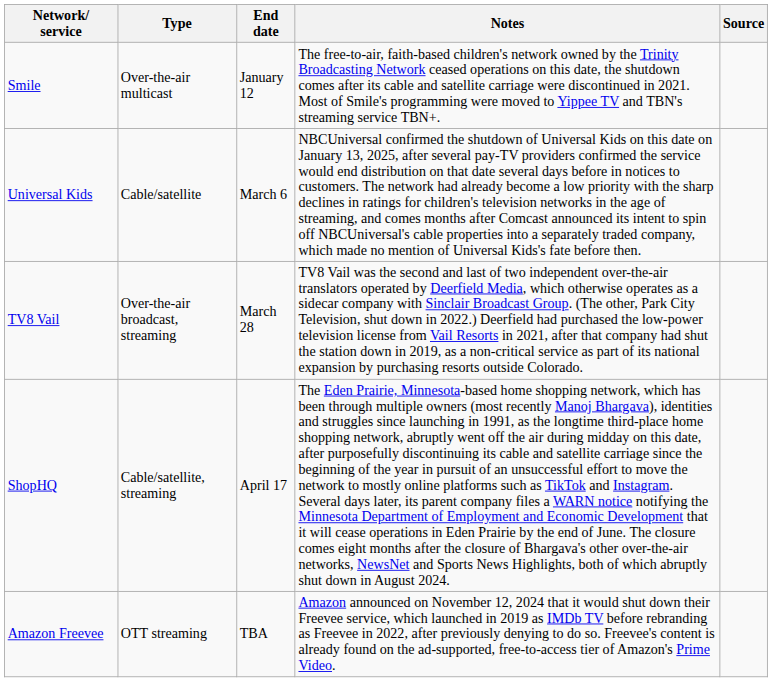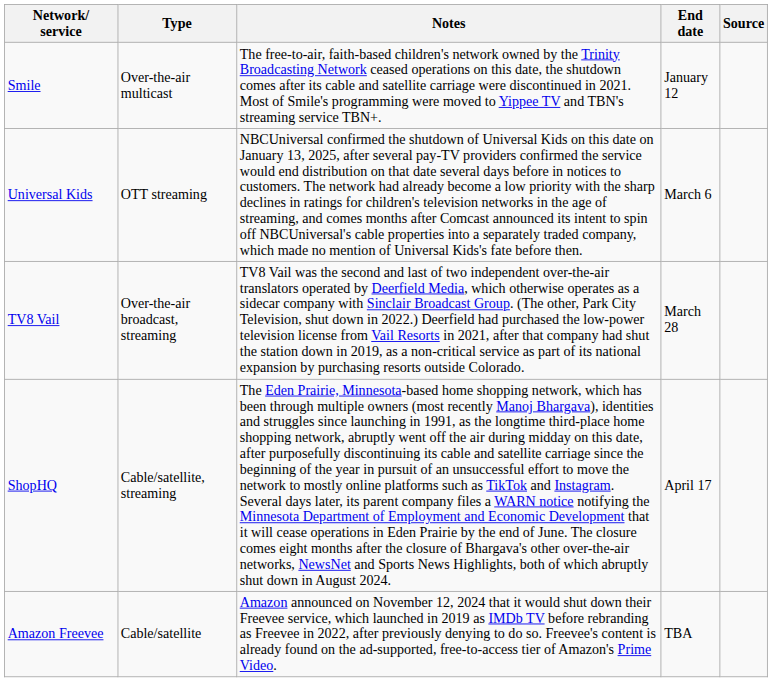columns swapped: End date <-> Notes
Universal Kids | Type: Cable/satellite -> OTT streaming
Amazon Freevee | Type: OTT streaming -> Cable/satellite
